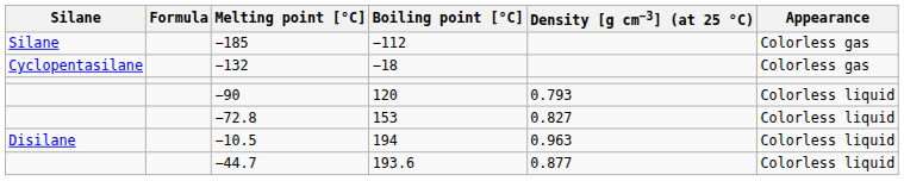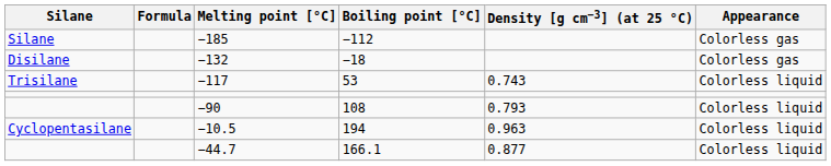−132 | Silane: Cyclopentasilane -> Disilane
+ row: Trisilane | −117 | 53 | 0.743 | Colorless liquid
−90 | Boiling point [°C]: 120 -> 108
- row: −72.8 | 153 | 0.827 | Colorless liquid
−10.5 | Silane: Disilane -> Cyclopentasilane
−44.7 | Boiling point [°C]: 193.6 -> 166.1
